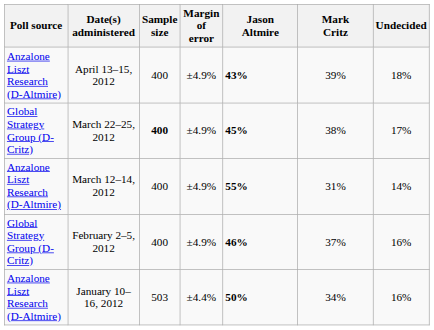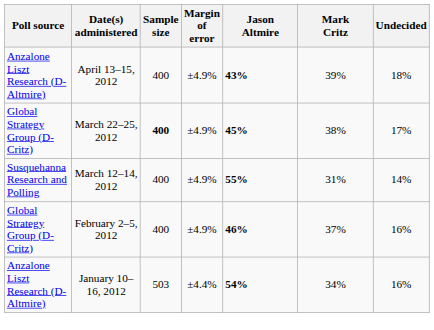March 12–14, 2012 | Poll source: Anzalone Liszt Research (D-Altmire) -> Susquehanna Research and Polling
January 10–16, 2012 | Jason Altmire: 50% -> 54%
